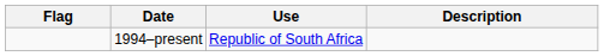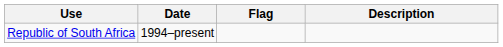columns swapped: Flag <-> Use
